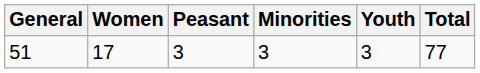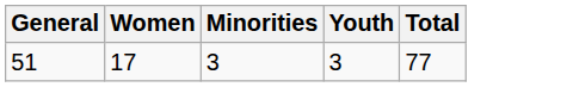- column: Peasant | 3
